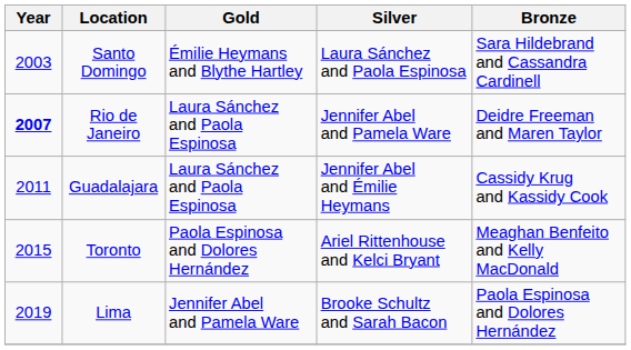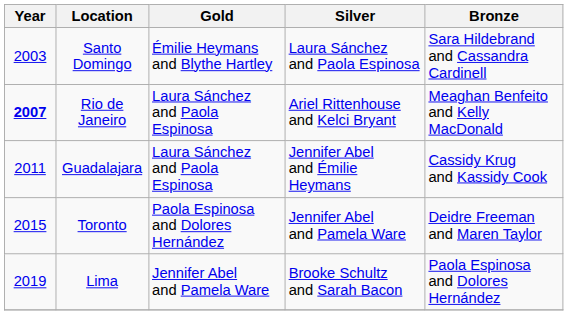Rio de Janeiro | Silver: Jennifer Abel and Pamela Ware -> Ariel Rittenhouse and Kelci Bryant
Rio de Janeiro | Bronze: Deidre Freeman and Maren Taylor -> Meaghan Benfeito and Kelly MacDonald
Toronto | Silver: Ariel Rittenhouse and Kelci Bryant -> Jennifer Abel and Pamela Ware
Toronto | Bronze: Meaghan Benfeito and Kelly MacDonald -> Deidre Freeman and Maren Taylor
